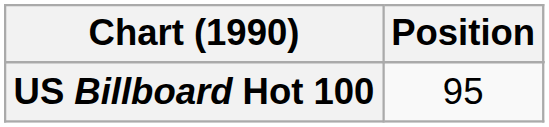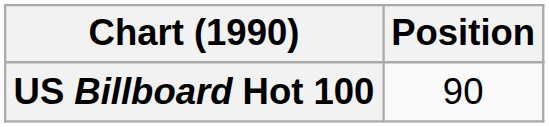US Billboard Hot 100 | Position: 95 -> 90
